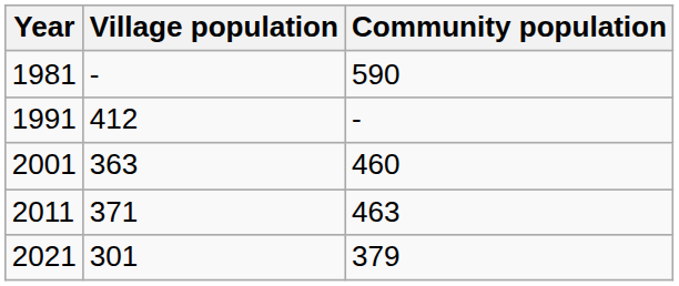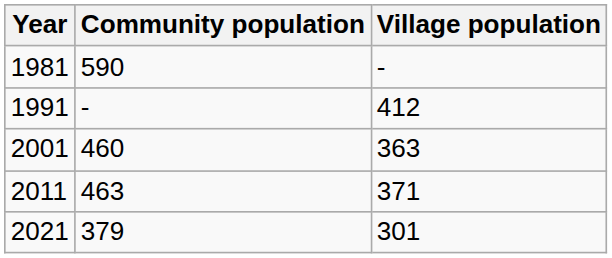columns swapped: Village population <-> Community population
